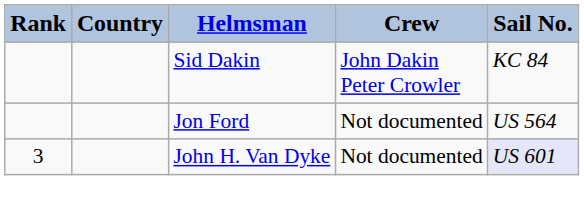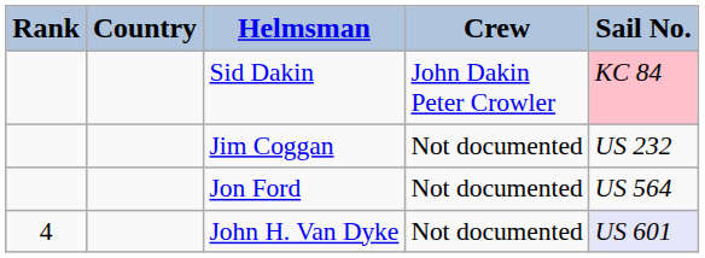Sid Dakin | Sail No.: no background -> pink background
+ row: Jim Coggan | Not documented | US 232
John H. Van Dyke | Rank: 3 -> 4
